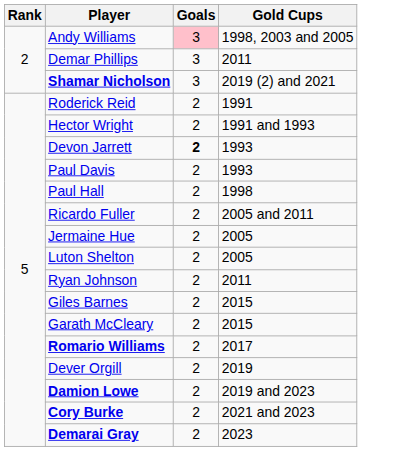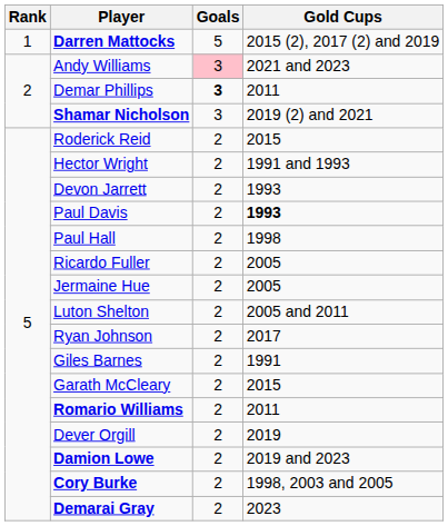+ row: 1 | Darren Mattocks | 5 | 2015 (2), 2017 (2) and 2019
Andy Williams | Gold Cups: 1998, 2003 and 2005 -> 2021 and 2023
Demar Phillips | Goals: normal -> bold
Roderick Reid | Gold Cups: 1991 -> 2015
Devon Jarrett | Goals: bold -> normal
Paul Davis | Gold Cups: normal -> bold
Ricardo Fuller | Gold Cups: 2005 and 2011 -> 2005
Luton Shelton | Gold Cups: 2005 -> 2005 and 2011
Ryan Johnson | Gold Cups: 2011 -> 2017
Giles Barnes | Gold Cups: 2015 -> 1991
Romario Williams | Gold Cups: 2017 -> 2011
Cory Burke | Gold Cups: 2021 and 2023 -> 1998, 2003 and 2005
